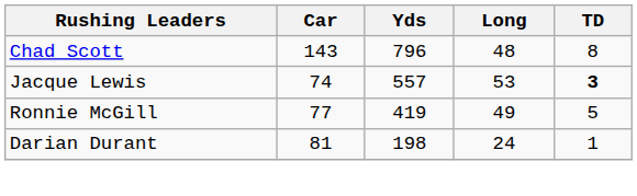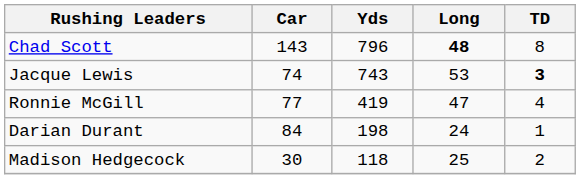Chad Scott | Long: normal -> bold
Jacque Lewis | Yds: 557 -> 743
Ronnie McGill | Long: 49 -> 47
Ronnie McGill | TD: 5 -> 4
Darian Durant | Car: 81 -> 84
+ row: Madison Hedgecock | 30 | 118 | 25 | 2
